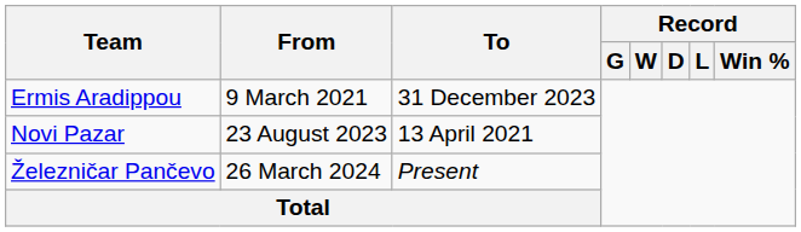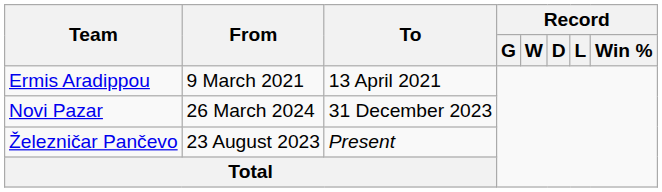Ermis Aradippou | To: 31 December 2023 -> 13 April 2021
Novi Pazar | From: 23 August 2023 -> 26 March 2024
Novi Pazar | To: 13 April 2021 -> 31 December 2023
Železničar Pančevo | From: 26 March 2024 -> 23 August 2023
